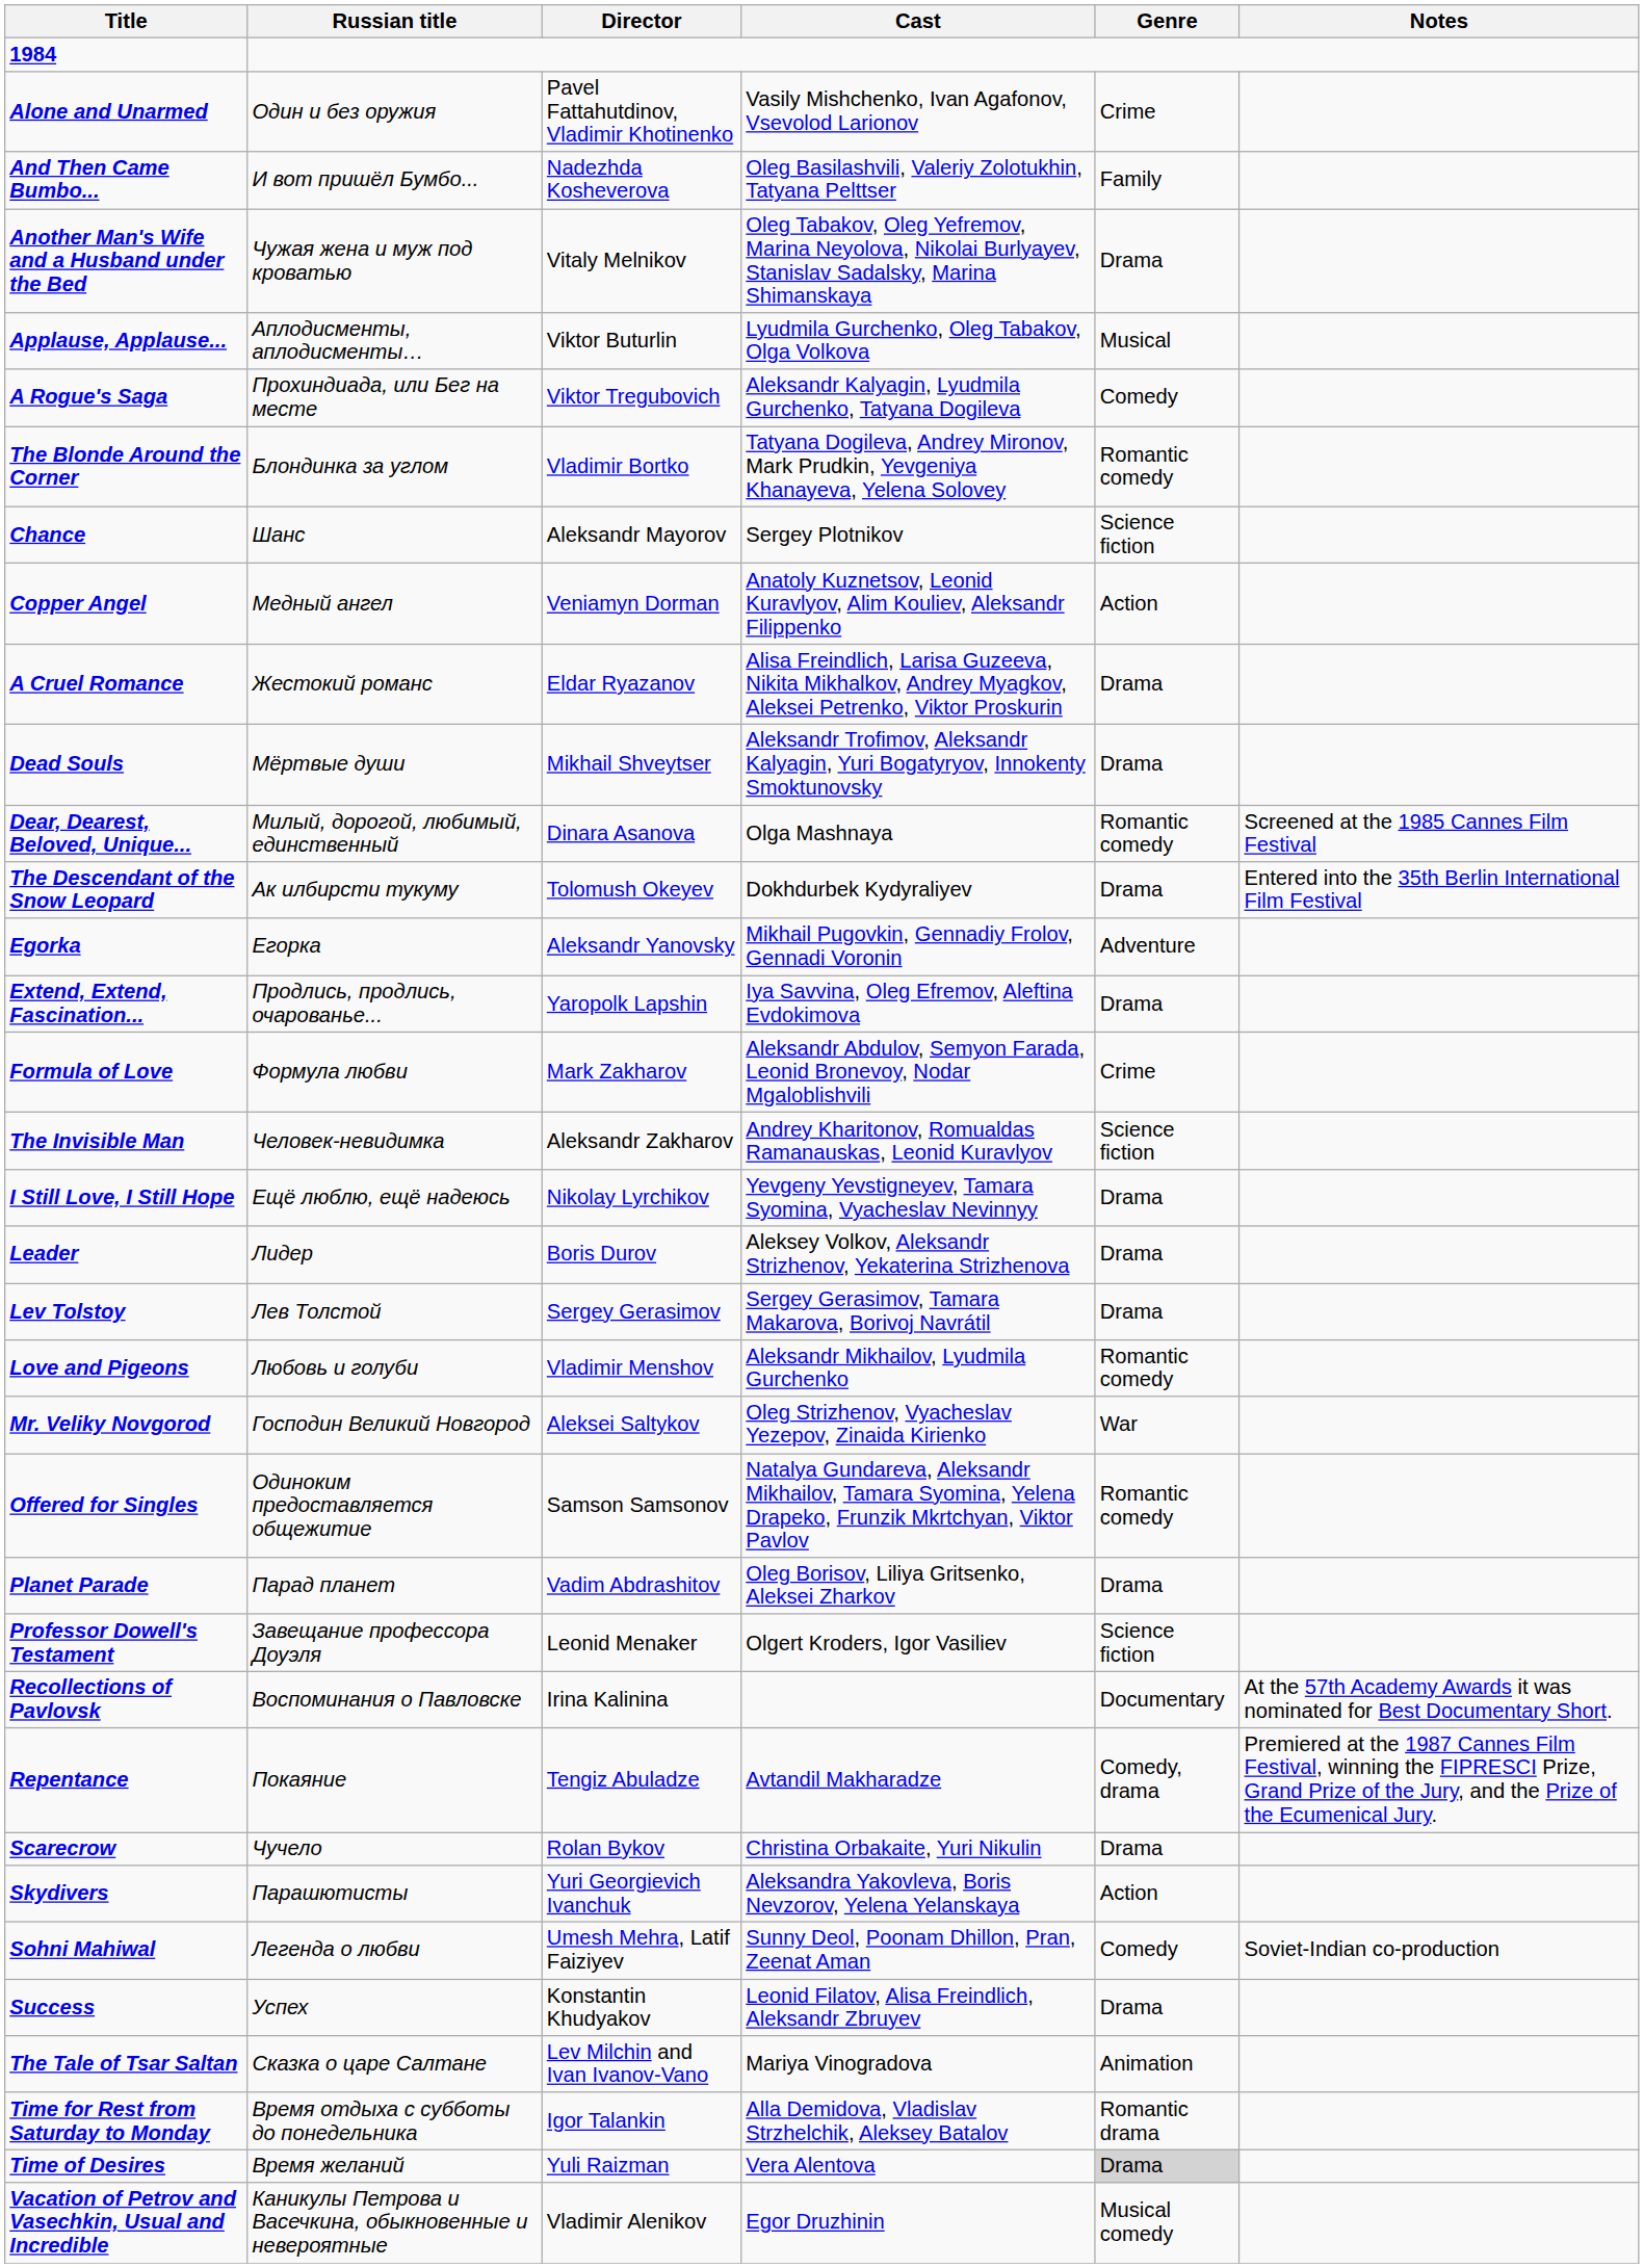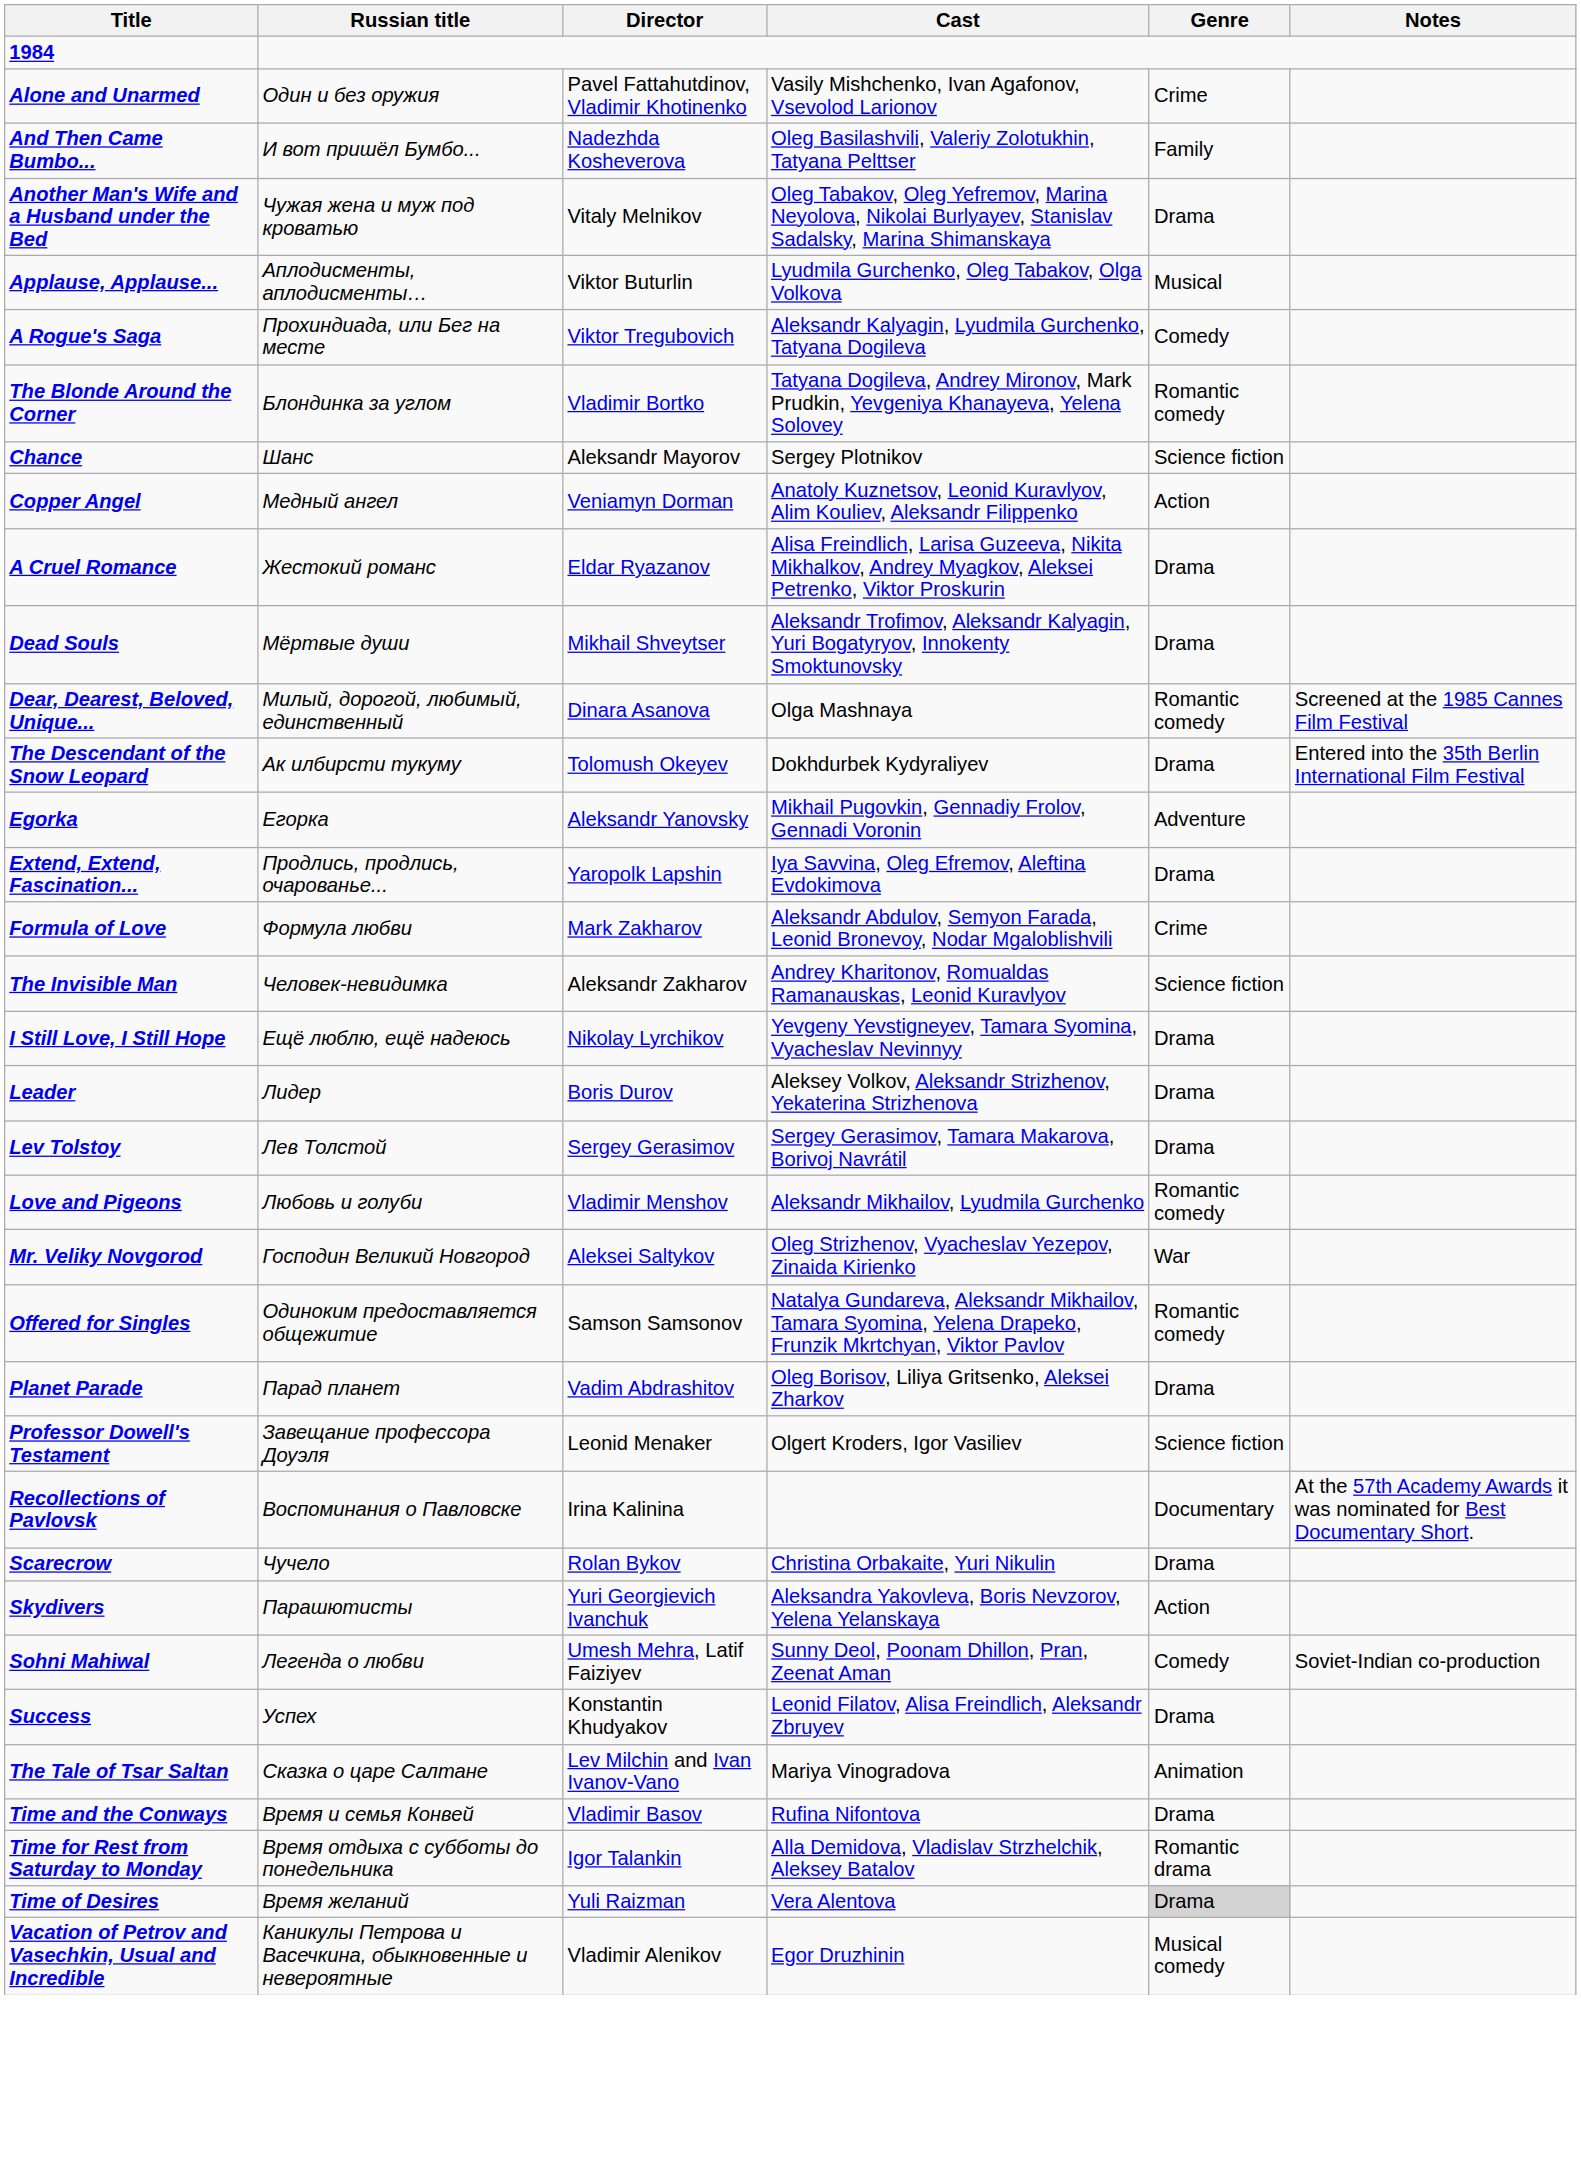- row: Repentance | Покаяние | Tengiz Abuladze | Avtandil Makharadze | Comedy, drama | Premiered at the 1987 Cannes Film Festival, winning the FIPRESCI Prize, Grand Prize of the Jury, and the Prize of the Ecumenical Jury.
+ row: Time and the Conways | Время и семья Конвей | Vladimir Basov | Rufina Nifontova | Drama
